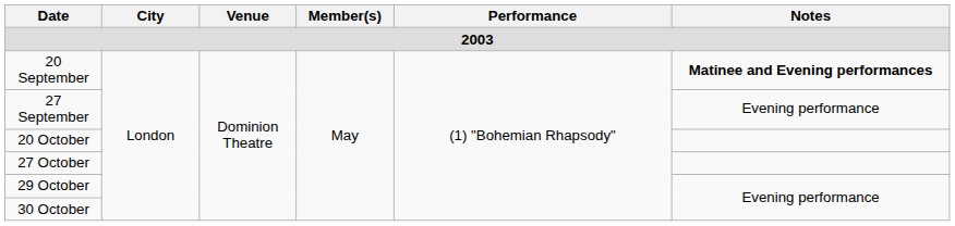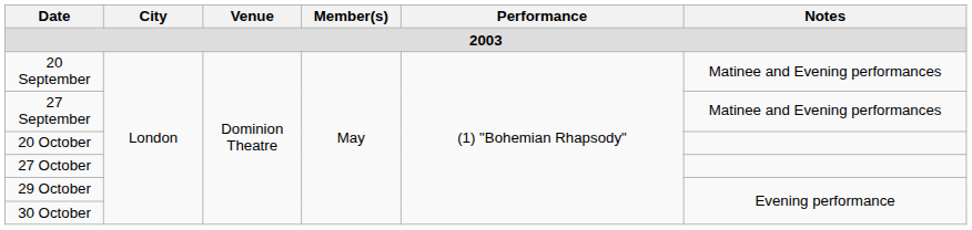20 September | Notes: bold -> normal
27 September | Notes: Evening performance -> Matinee and Evening performances
